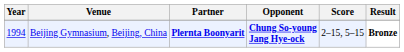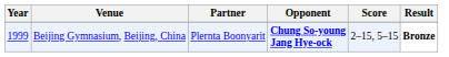Beijing Gymnasium, Beijing, China | Year: 1994 -> 1999
Beijing Gymnasium, Beijing, China | Partner: bold -> normal
